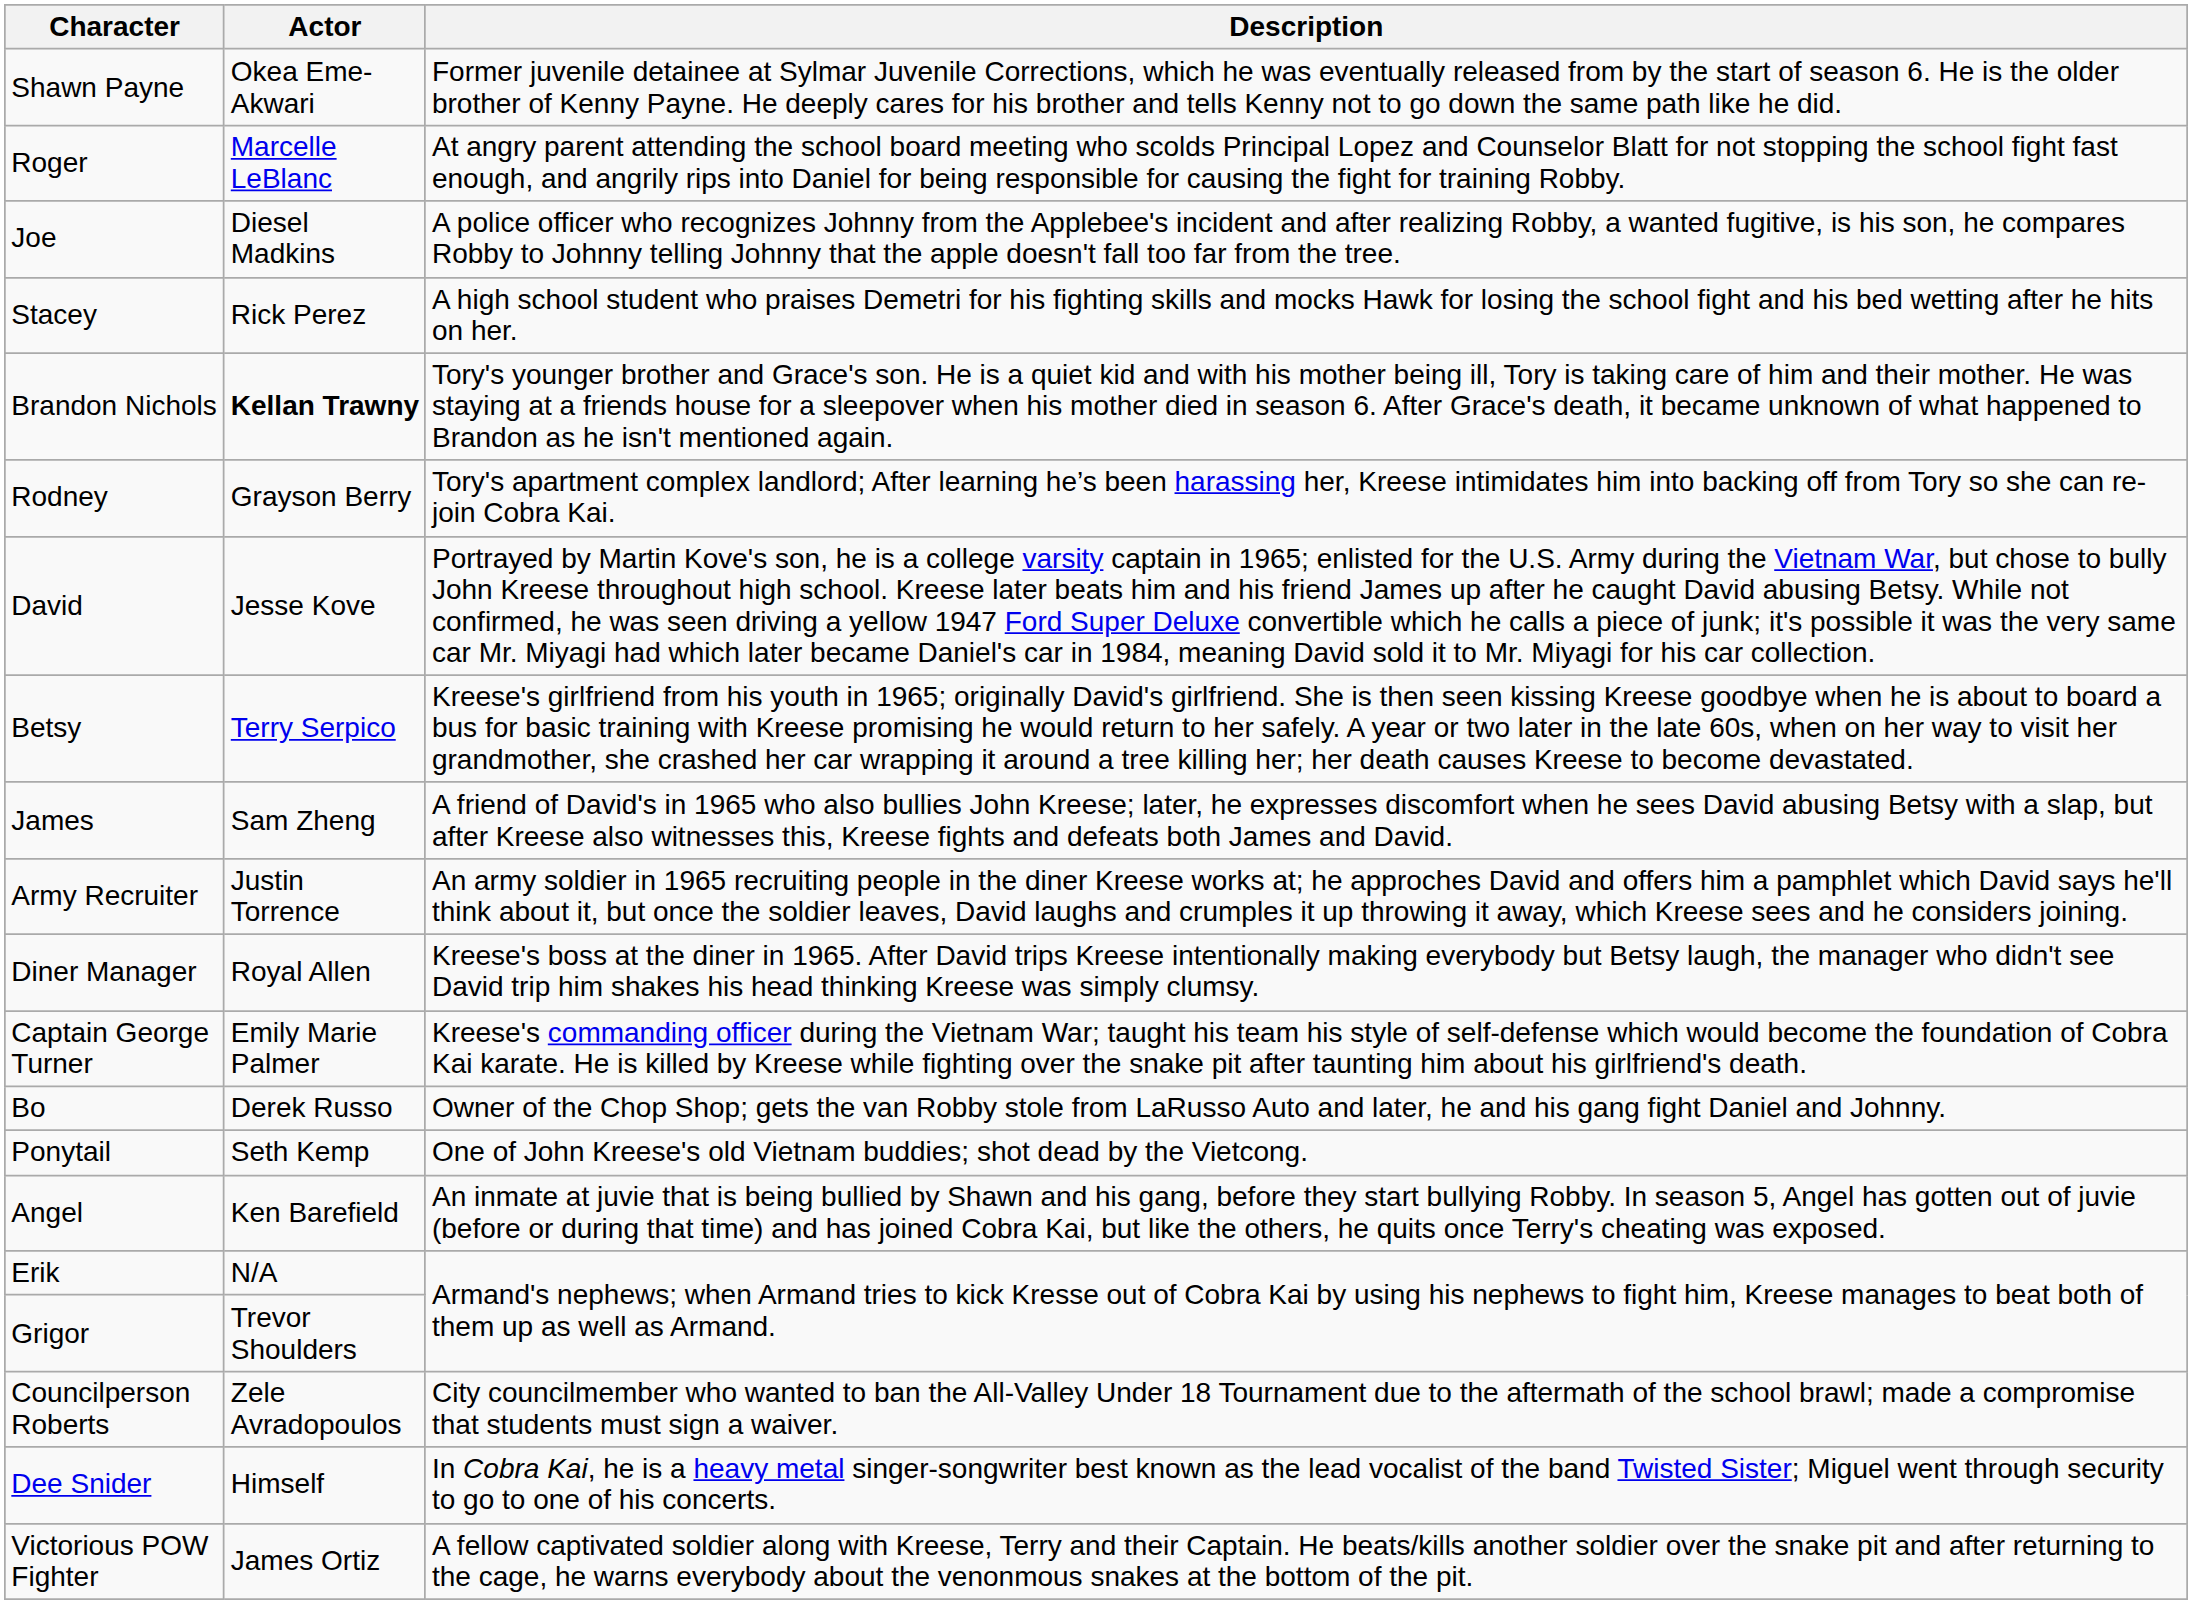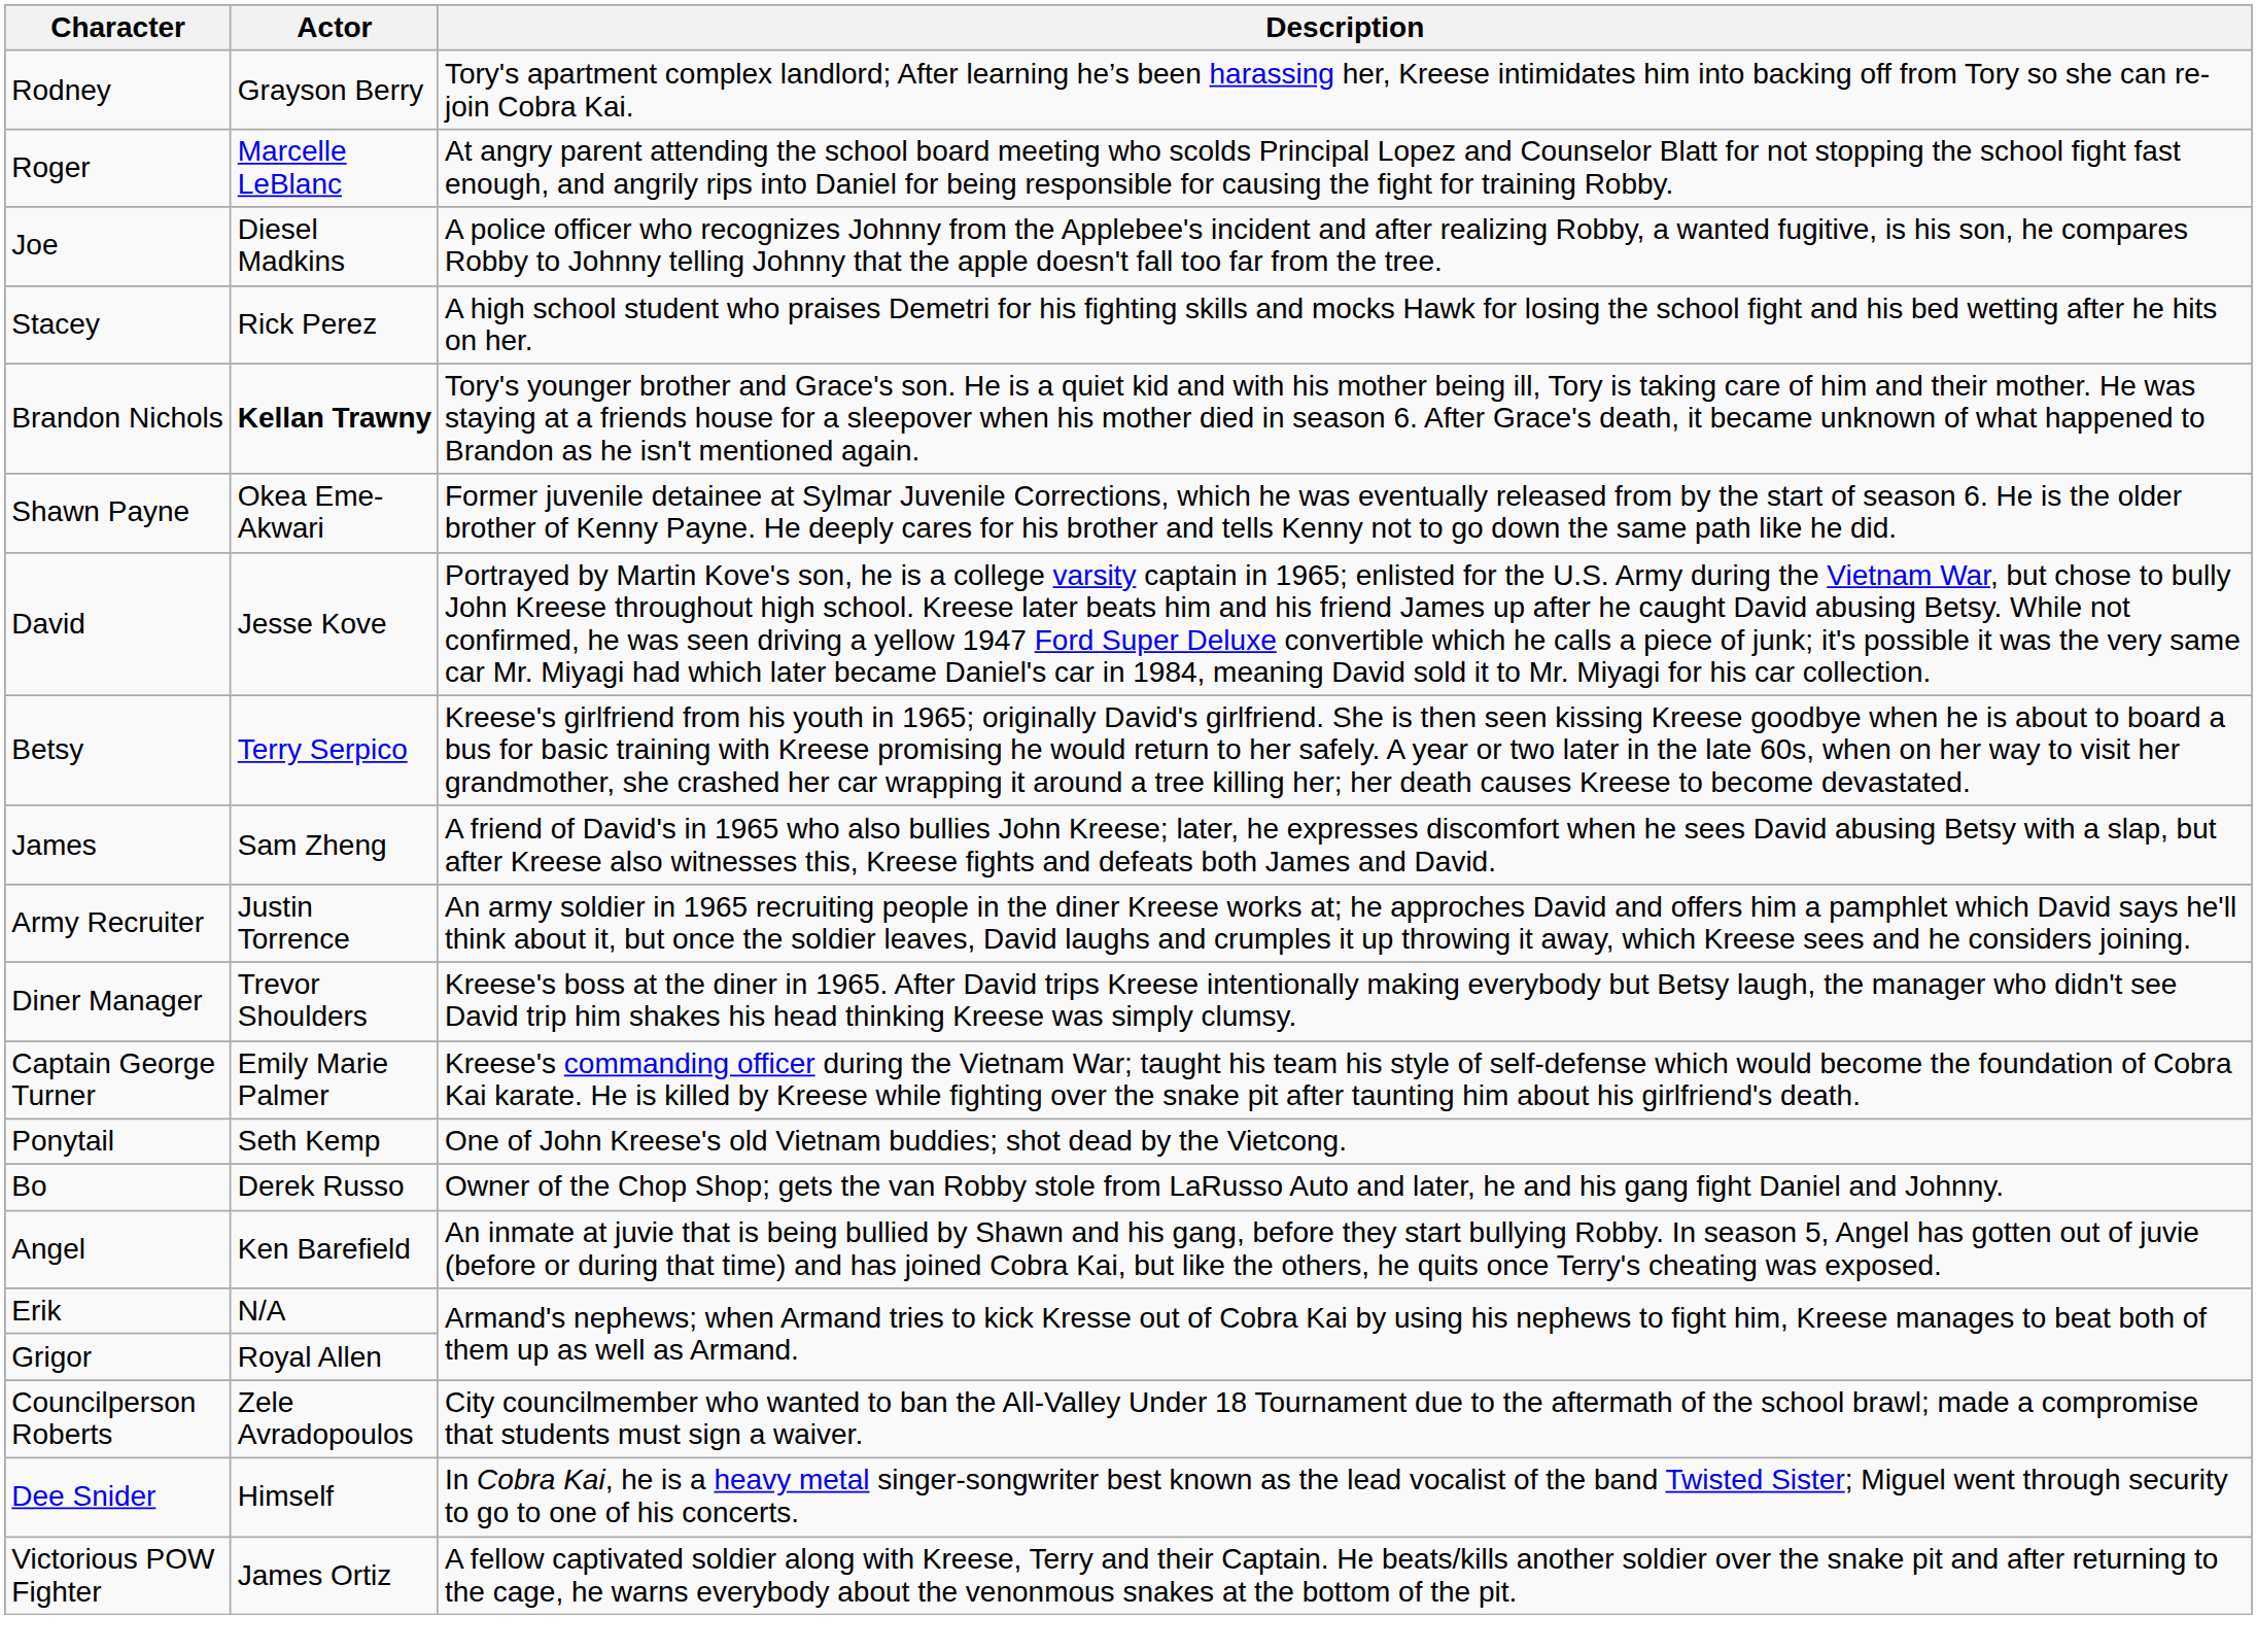rows swapped: Shawn Payne <-> Rodney
Diner Manager | Actor: Royal Allen -> Trevor Shoulders
rows swapped: Ponytail <-> Bo
Grigor | Actor: Trevor Shoulders -> Royal Allen
